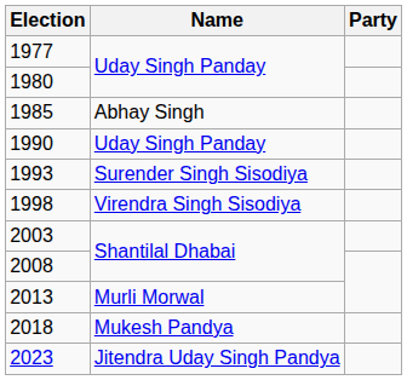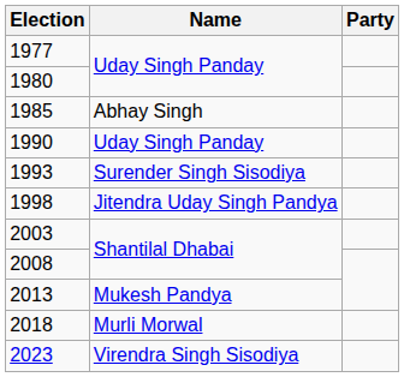1998 | Name: Virendra Singh Sisodiya -> Jitendra Uday Singh Pandya
2013 | Name: Murli Morwal -> Mukesh Pandya
2018 | Name: Mukesh Pandya -> Murli Morwal
2023 | Name: Jitendra Uday Singh Pandya -> Virendra Singh Sisodiya
